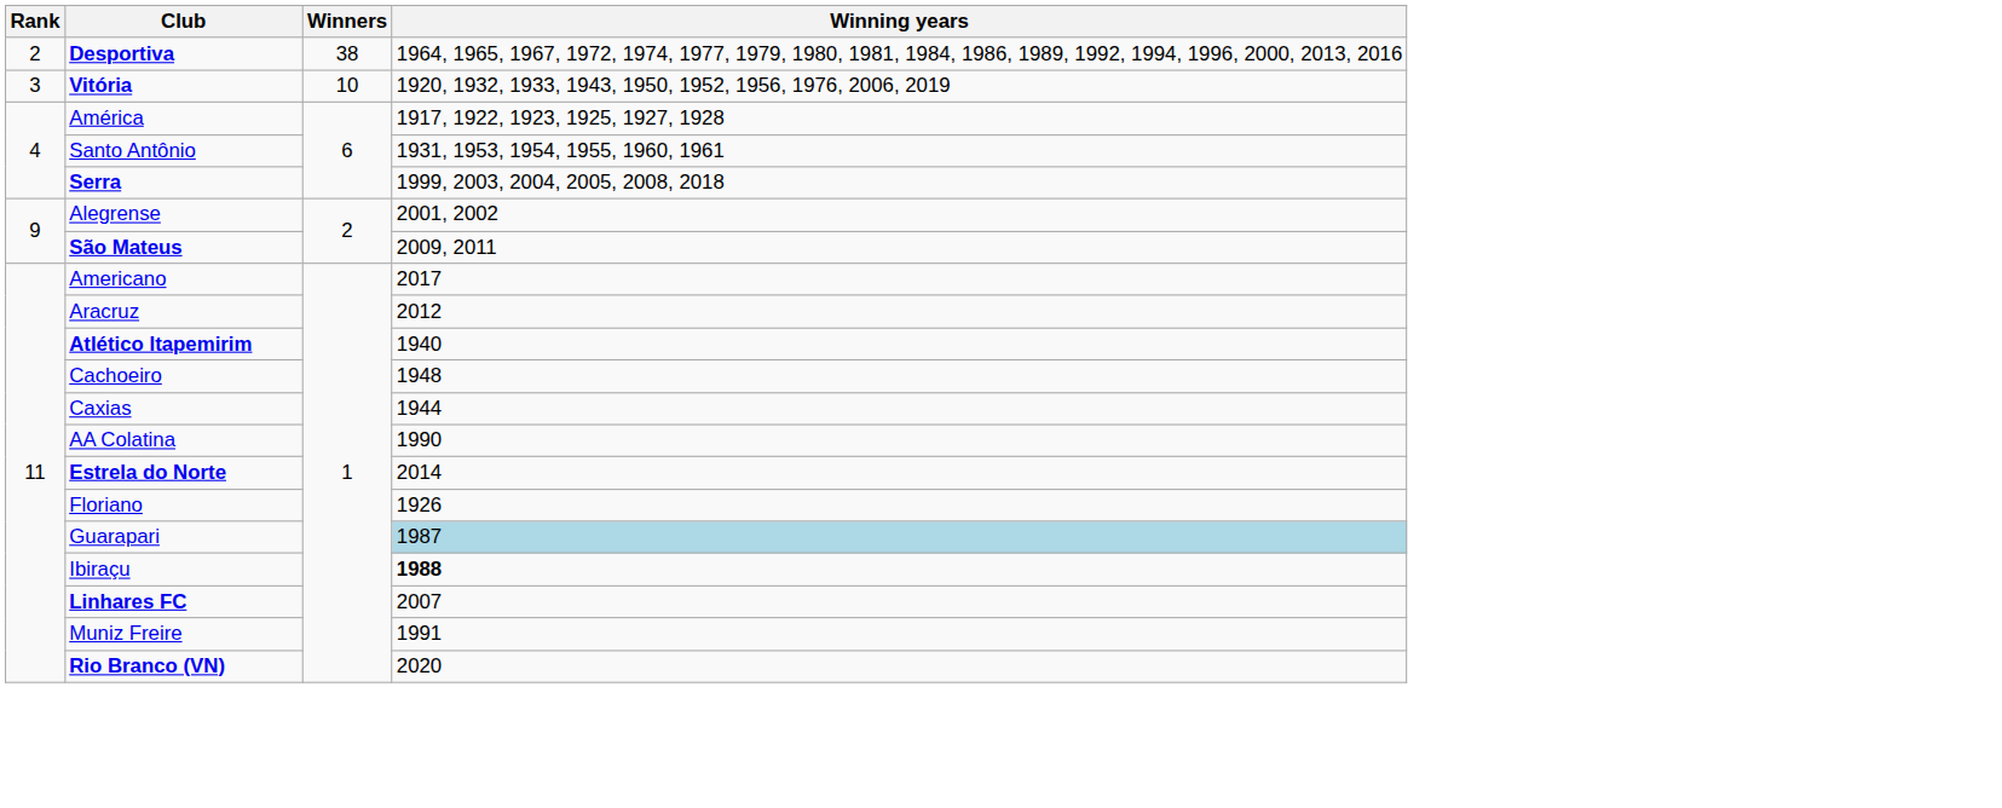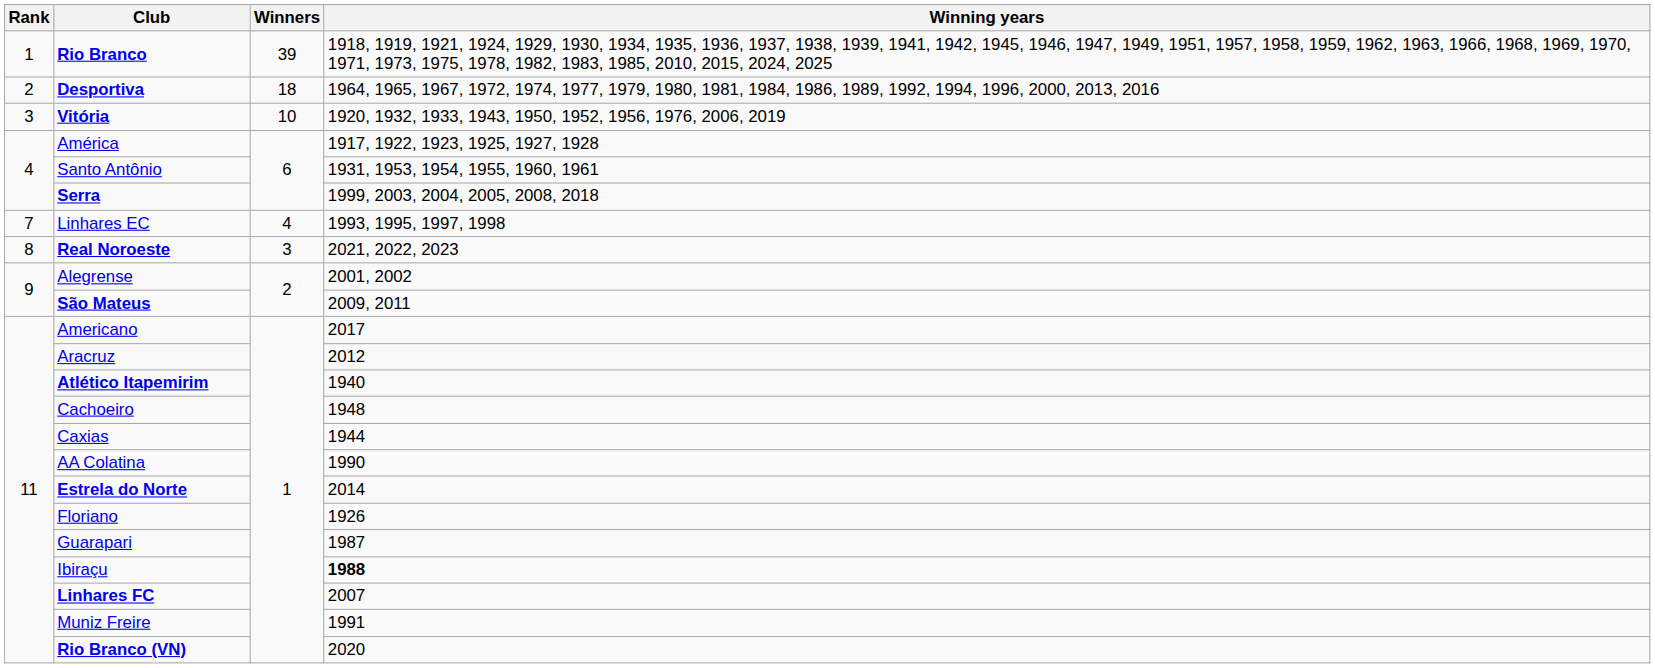+ row: 1 | Rio Branco | 39 | 1918, 1919, 1921, 1924, 1929, 1930, 1934, 1935, 1936, 1937, 1938, 1939, 1941, 1942, 1945, 1946, 1947, 1949, 1951, 1957, 1958, 1959, 1962, 1963, 1966, 1968, 1969, 1970, 1971, 1973, 1975, 1978, 1982, 1983, 1985, 2010, 2015, 2024, 2025
Desportiva | Winners: 38 -> 18
+ row: 7 | Linhares EC | 4 | 1993, 1995, 1997, 1998
+ row: 8 | Real Noroeste | 3 | 2021, 2022, 2023
Guarapari | Winning years: lightblue background -> no background
